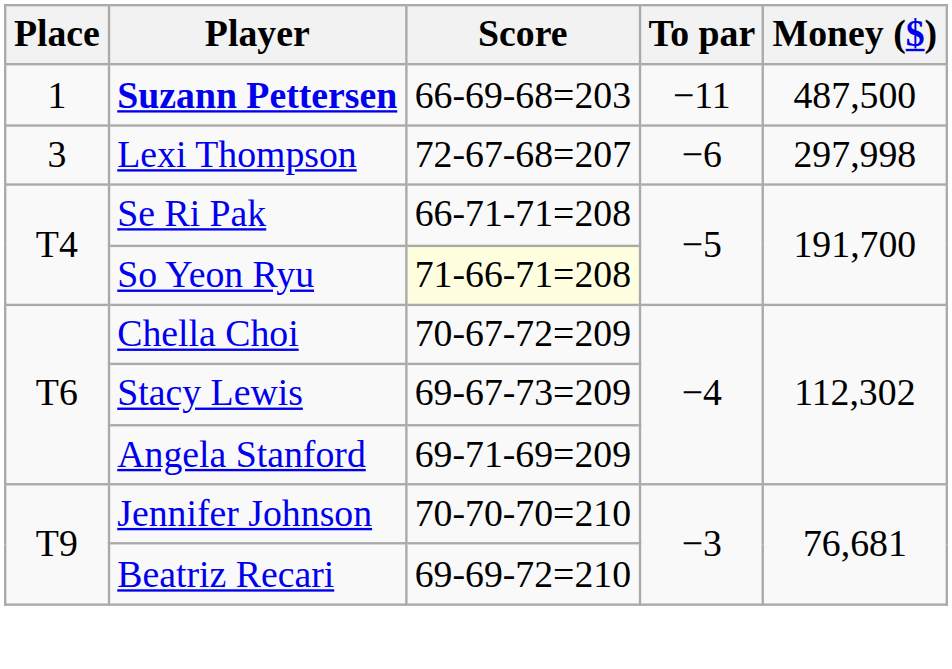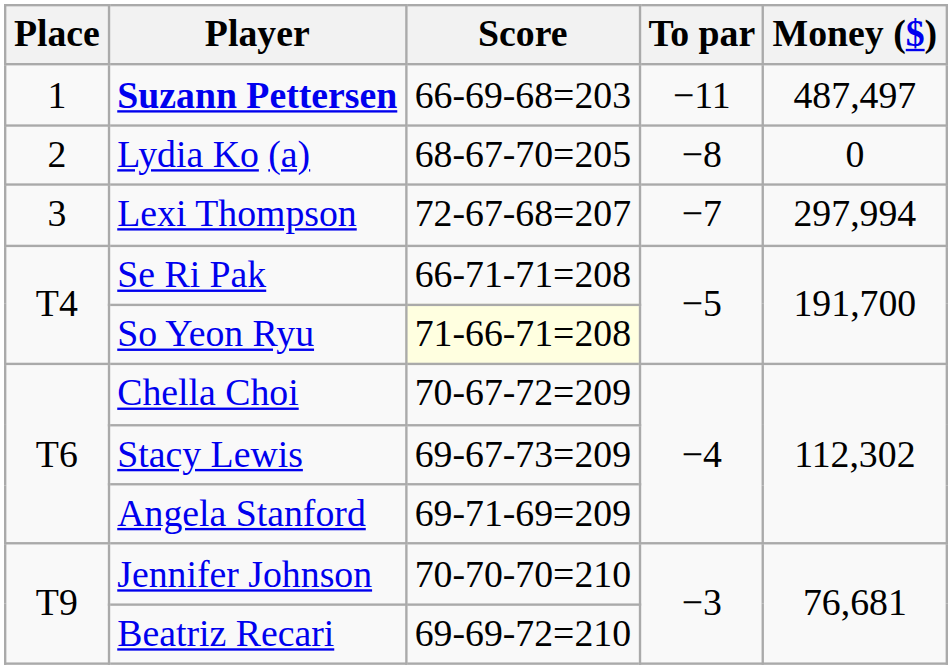Suzann Pettersen | Money ($): 487,500 -> 487,497
+ row: 2 | Lydia Ko (a) | 68-67-70=205 | −8 | 0
Lexi Thompson | To par: −6 -> −7
Lexi Thompson | Money ($): 297,998 -> 297,994
